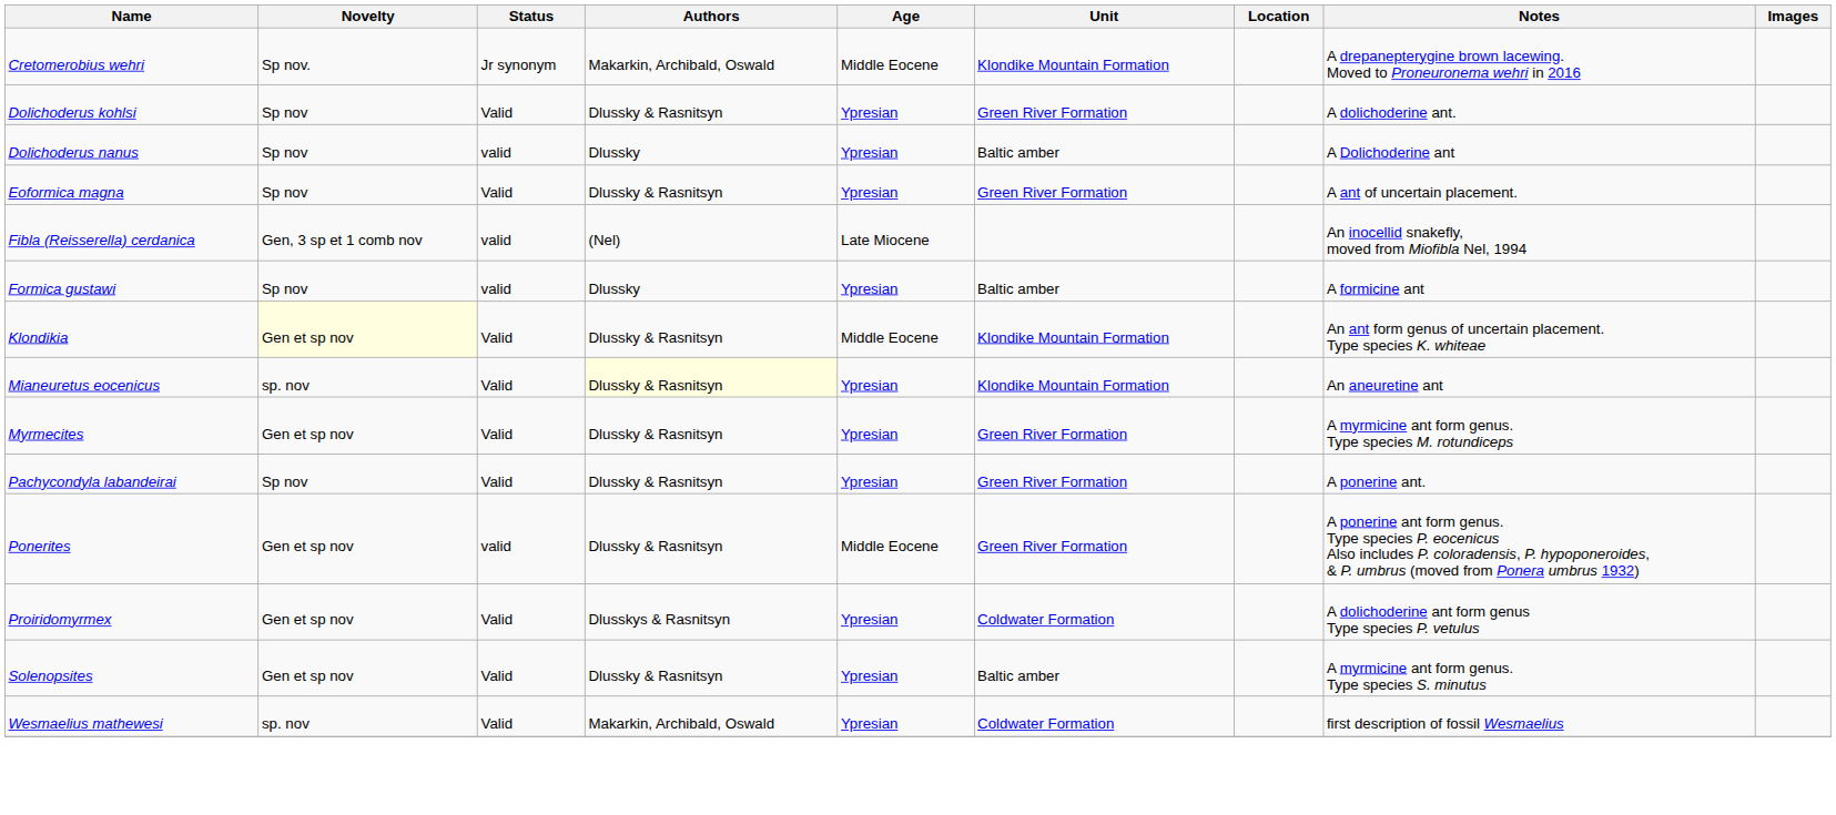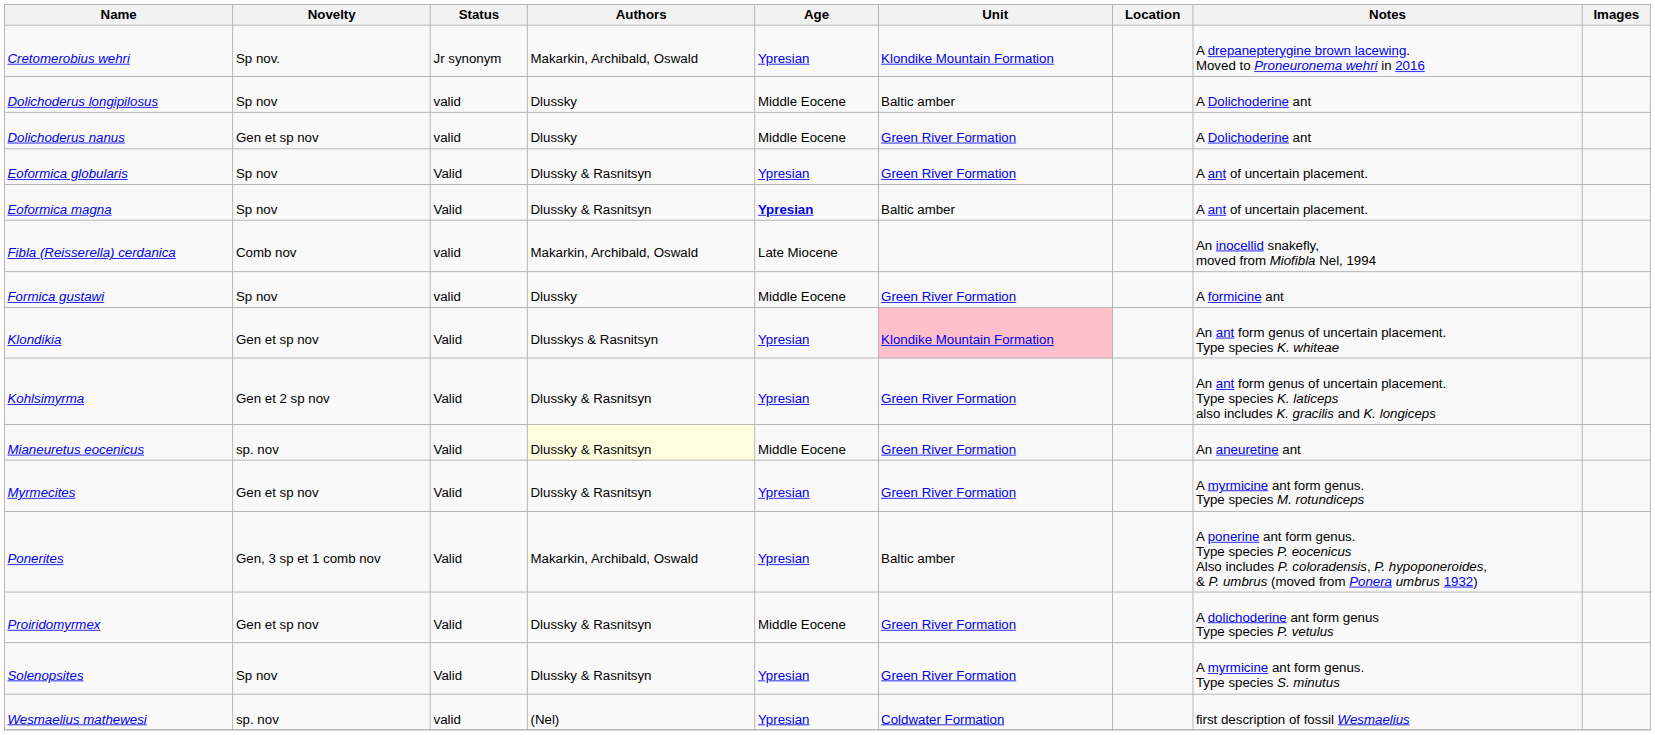Cretomerobius wehri | Age: Middle Eocene -> Ypresian
- row: Dolichoderus kohlsi | Sp nov | Valid | Dlussky & Rasnitsyn | Ypresian | Green River Formation | A dolichoderine ant.
+ row: Dolichoderus longipilosus | Sp nov | valid | Dlussky | Middle Eocene | Baltic amber | A Dolichoderine ant
Dolichoderus nanus | Novelty: Sp nov -> Gen et sp nov
Dolichoderus nanus | Age: Ypresian -> Middle Eocene
Dolichoderus nanus | Unit: Baltic amber -> Green River Formation
+ row: Eoformica globularis | Sp nov | Valid | Dlussky & Rasnitsyn | Ypresian | Green River Formation | A ant of uncertain placement.
Eoformica magna | Age: normal -> bold
Eoformica magna | Unit: Green River Formation -> Baltic amber
Fibla (Reisserella) cerdanica | Novelty: Gen, 3 sp et 1 comb nov -> Comb nov
Fibla (Reisserella) cerdanica | Authors: (Nel) -> Makarkin, Archibald, Oswald
Formica gustawi | Age: Ypresian -> Middle Eocene
Formica gustawi | Unit: Baltic amber -> Green River Formation
Klondikia | Novelty: lightyellow background -> no background
Klondikia | Authors: Dlussky & Rasnitsyn -> Dlusskys & Rasnitsyn
Klondikia | Age: Middle Eocene -> Ypresian
Klondikia | Unit: no background -> pink background
+ row: Kohlsimyrma | Gen et 2 sp nov | Valid | Dlussky & Rasnitsyn | Ypresian | Green River Formation | An ant form genus of uncertain placement. Type species K. laticeps also includes K. gracilis and K. longiceps
Mianeuretus eocenicus | Age: Ypresian -> Middle Eocene
Mianeuretus eocenicus | Unit: Klondike Mountain Formation -> Green River Formation
- row: Pachycondyla labandeirai | Sp nov | Valid | Dlussky & Rasnitsyn | Ypresian | Green River Formation | A ponerine ant.
Ponerites | Novelty: Gen et sp nov -> Gen, 3 sp et 1 comb nov
Ponerites | Status: valid -> Valid
Ponerites | Authors: Dlussky & Rasnitsyn -> Makarkin, Archibald, Oswald
Ponerites | Age: Middle Eocene -> Ypresian
Ponerites | Unit: Green River Formation -> Baltic amber
Proiridomyrmex | Authors: Dlusskys & Rasnitsyn -> Dlussky & Rasnitsyn
Proiridomyrmex | Age: Ypresian -> Middle Eocene
Proiridomyrmex | Unit: Coldwater Formation -> Green River Formation
Solenopsites | Novelty: Gen et sp nov -> Sp nov
Solenopsites | Unit: Baltic amber -> Green River Formation
Wesmaelius mathewesi | Status: Valid -> valid
Wesmaelius mathewesi | Authors: Makarkin, Archibald, Oswald -> (Nel)
